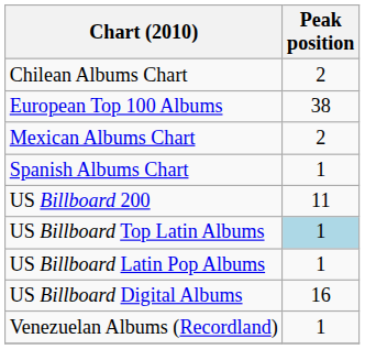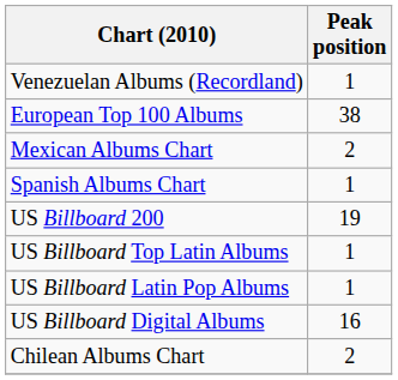rows swapped: Chilean Albums Chart <-> Venezuelan Albums (Recordland)
US Billboard 200 | Peak position: 11 -> 19
US Billboard Top Latin Albums | Peak position: lightblue background -> no background
